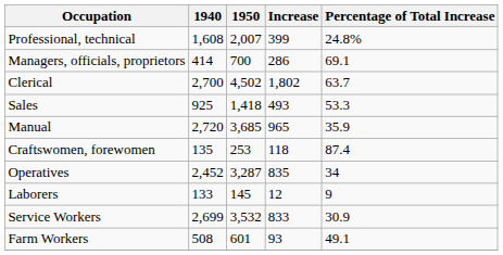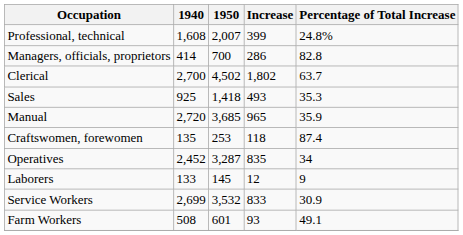Managers, officials, proprietors | Percentage of Total Increase: 69.1 -> 82.8
Sales | Percentage of Total Increase: 53.3 -> 35.3
